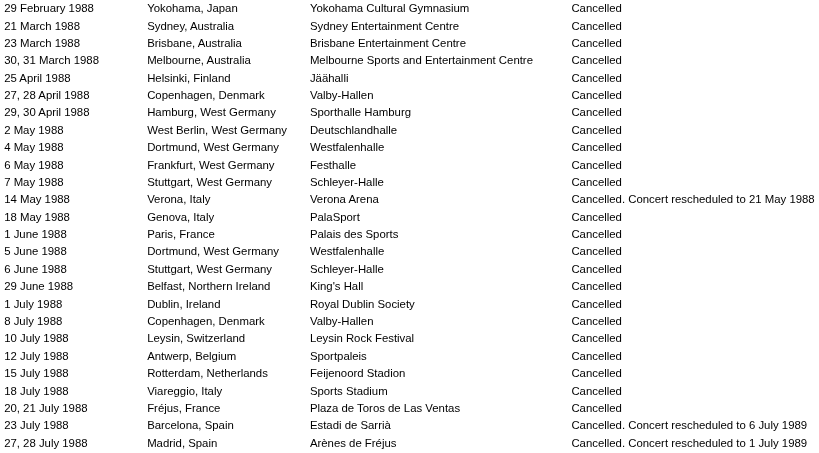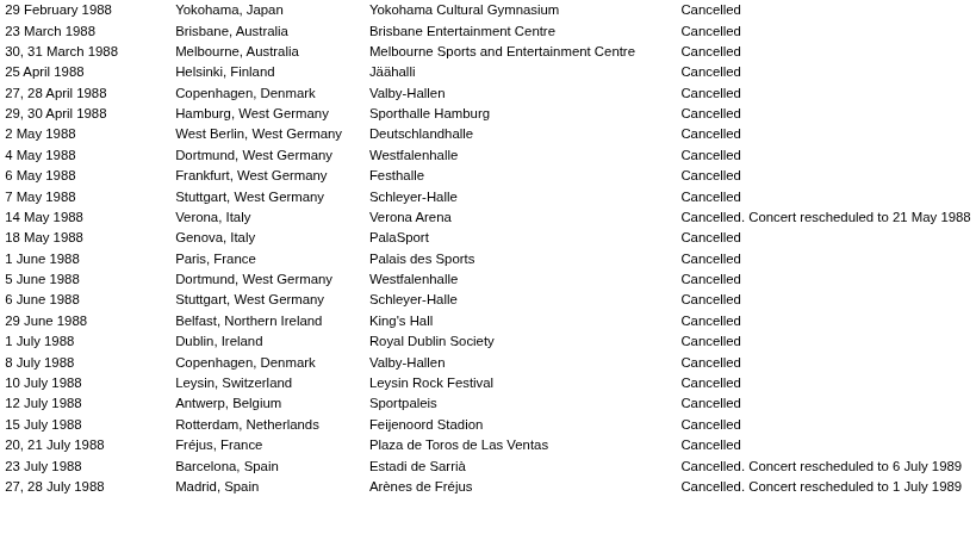- row: 21 March 1988 | Sydney, Australia | Sydney Entertainment Centre | Cancelled
- row: 18 July 1988 | Viareggio, Italy | Sports Stadium | Cancelled
